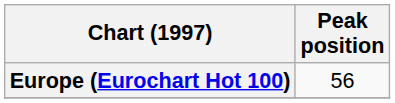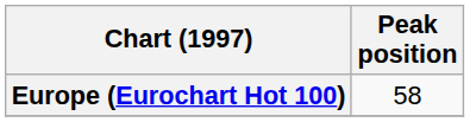Europe (Eurochart Hot 100) | Peak position: 56 -> 58
